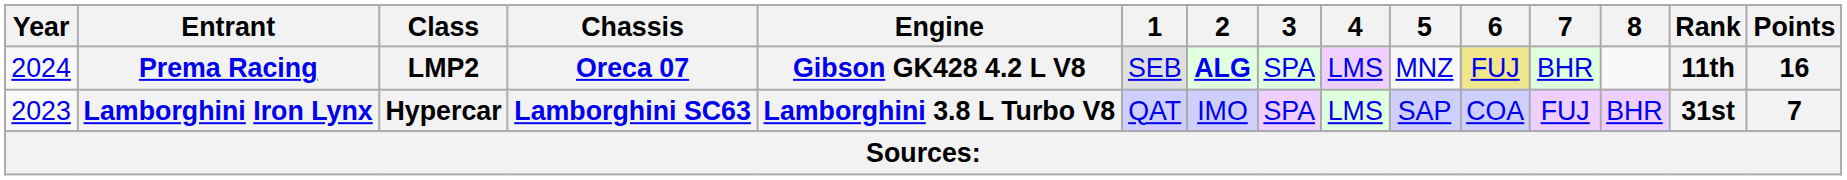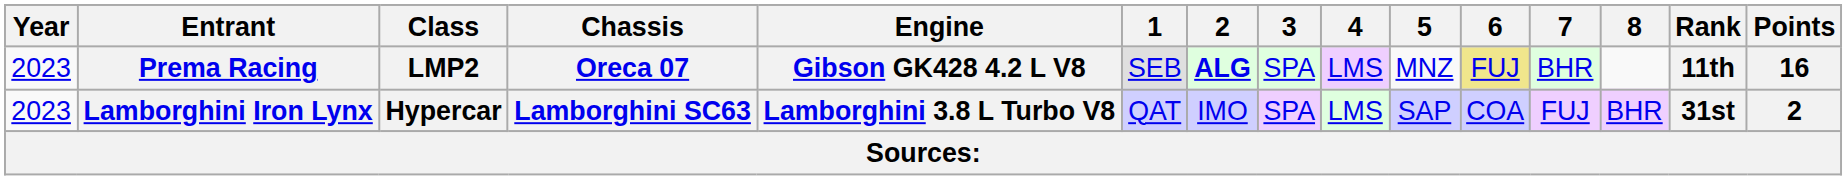Prema Racing | Year: 2024 -> 2023
Lamborghini Iron Lynx | Points: 7 -> 2
